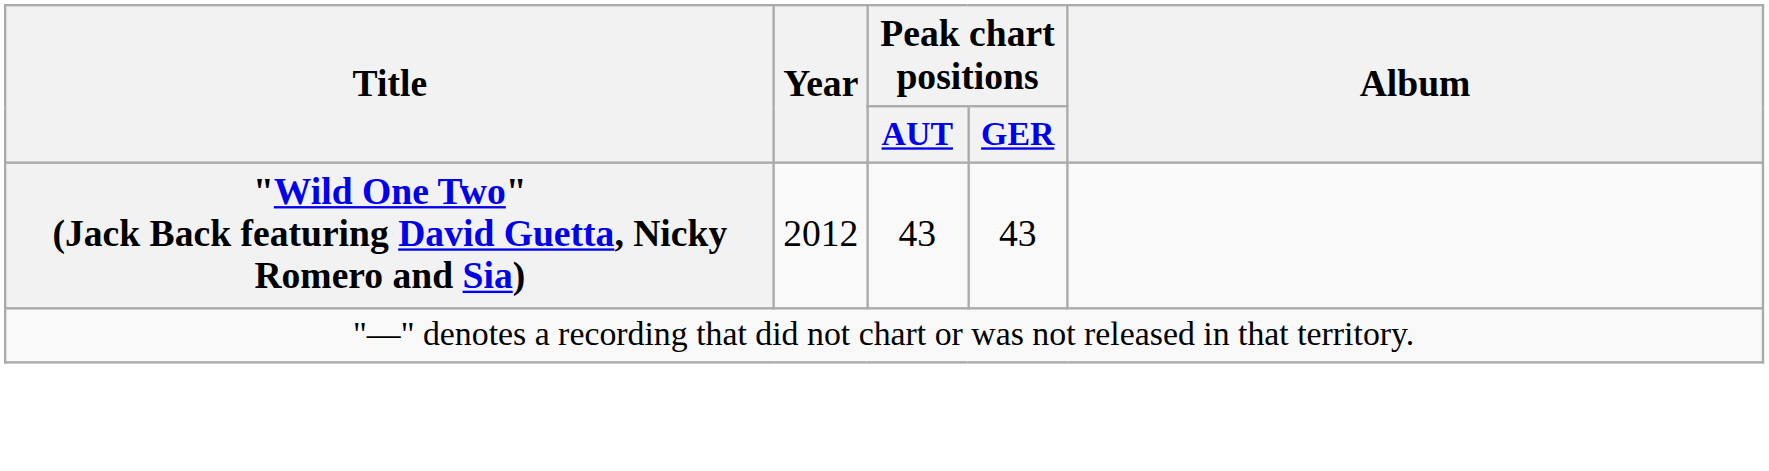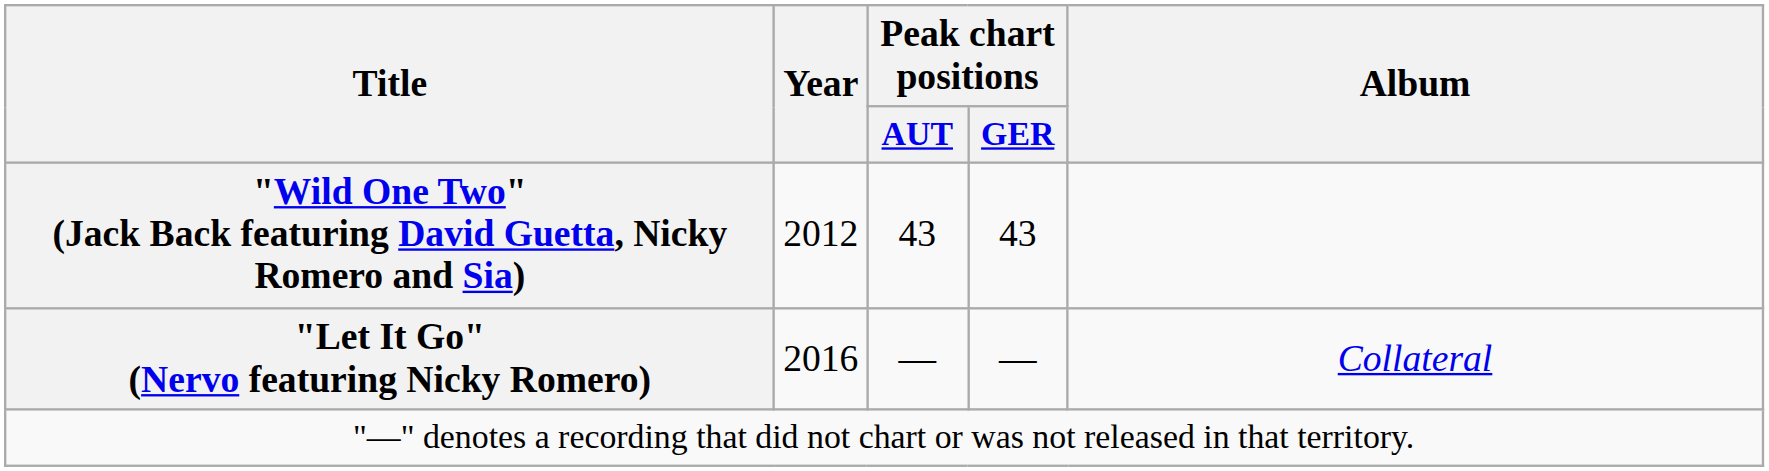+ row: "Let It Go" (Nervo featuring Nicky Romero) | 2016 | — | — | Collateral
